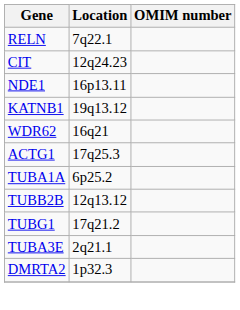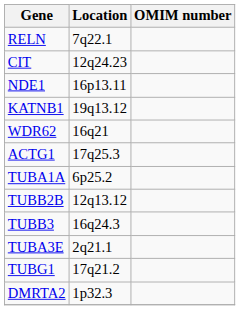+ row: TUBB3 | 16q24.3
rows swapped: TUBA3E <-> TUBG1
